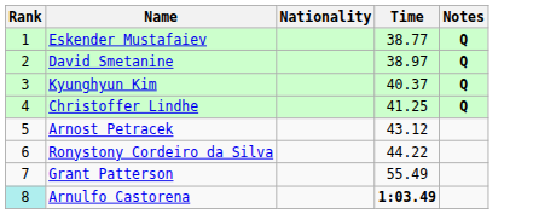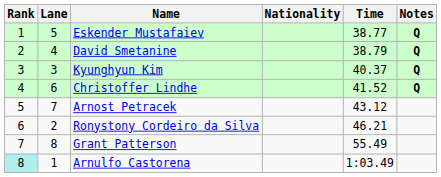+ column: Lane | 5 | 4 | 3 | 6 | 7 | 2 | 8 | 1
David Smetanine | Time: 38.97 -> 38.79
Christoffer Lindhe | Time: 41.25 -> 41.52
Ronystony Cordeiro da Silva | Time: 44.22 -> 46.21
Arnulfo Castorena | Time: bold -> normal
